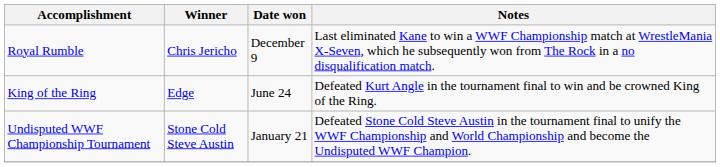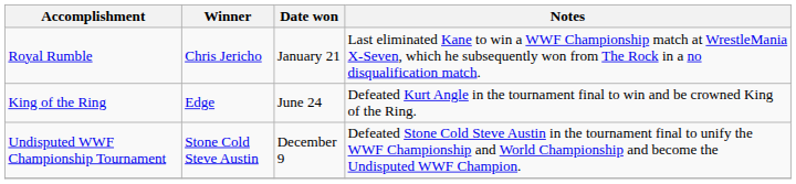Royal Rumble | Date won: December 9 -> January 21
Undisputed WWF Championship Tournament | Date won: January 21 -> December 9
